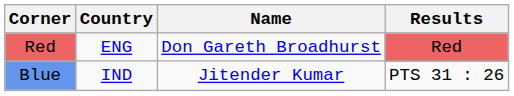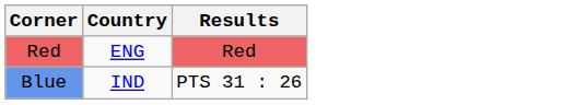- column: Name | Don Gareth Broadhurst | Jitender Kumar
